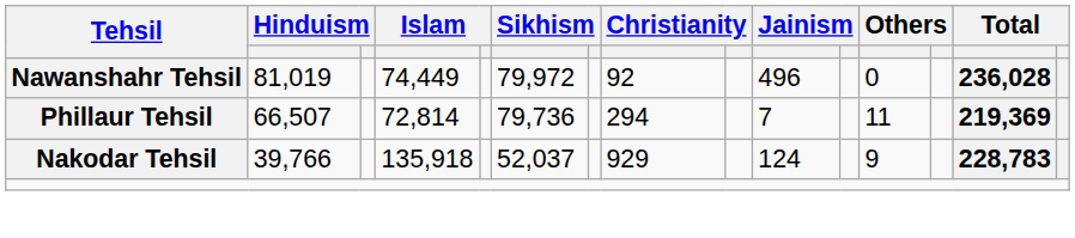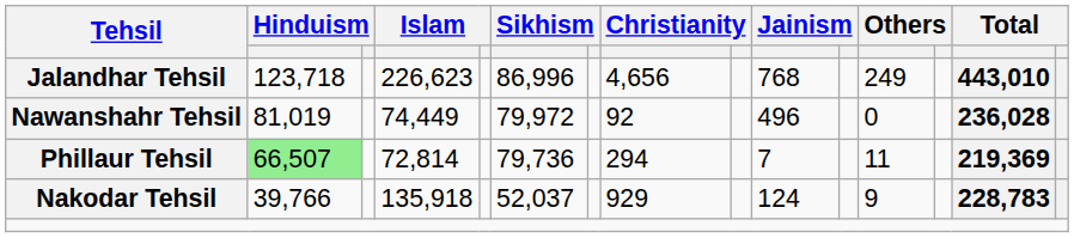+ row: Jalandhar Tehsil | 123,718 | 226,623 | 86,996 | 4,656 | 768 | 249 | 443,010
Phillaur Tehsil | column 2: no background -> lightgreen background
